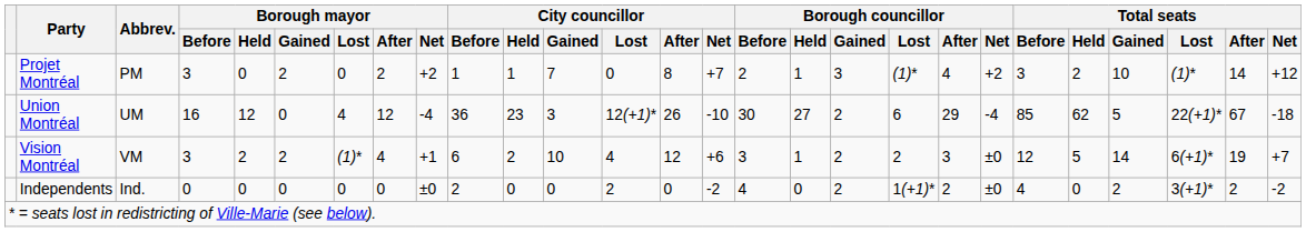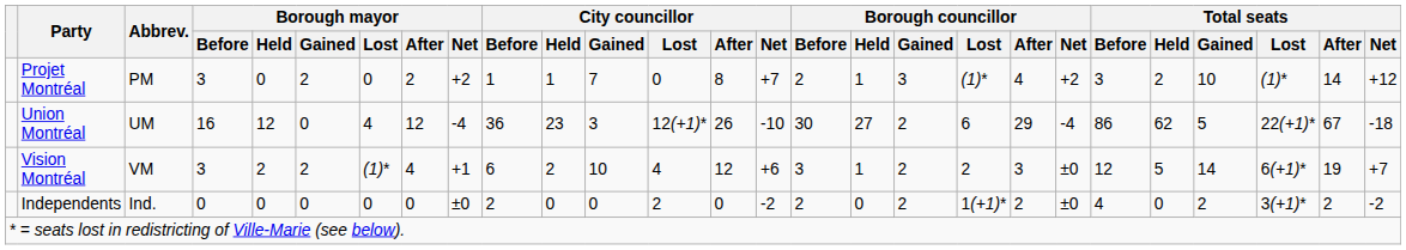Union Montréal | Total seats / Before: 85 -> 86
Independents | Borough councillor / Before: 4 -> 2
